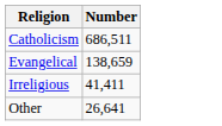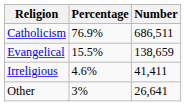+ column: Percentage | 76.9% | 15.5% | 4.6% | 3%
